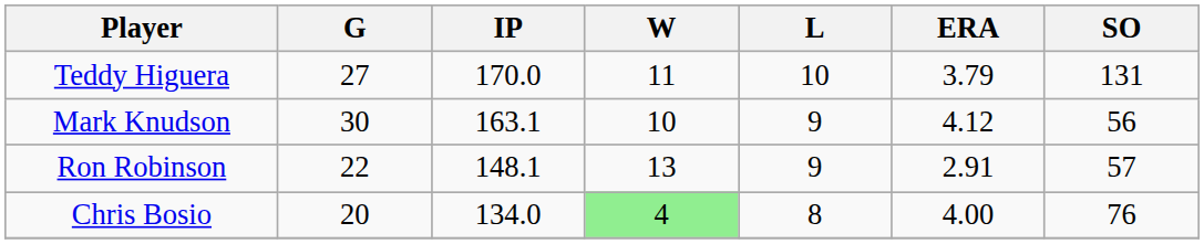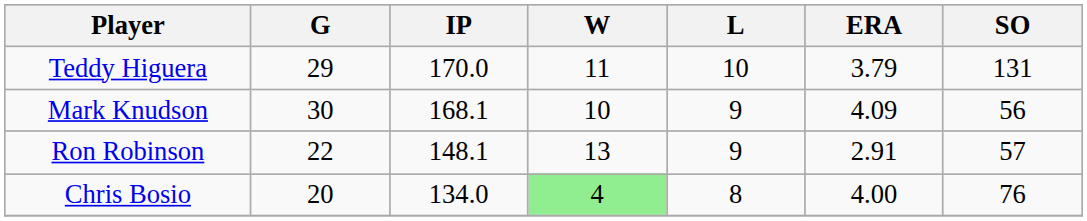Teddy Higuera | G: 27 -> 29
Mark Knudson | IP: 163.1 -> 168.1
Mark Knudson | ERA: 4.12 -> 4.09
